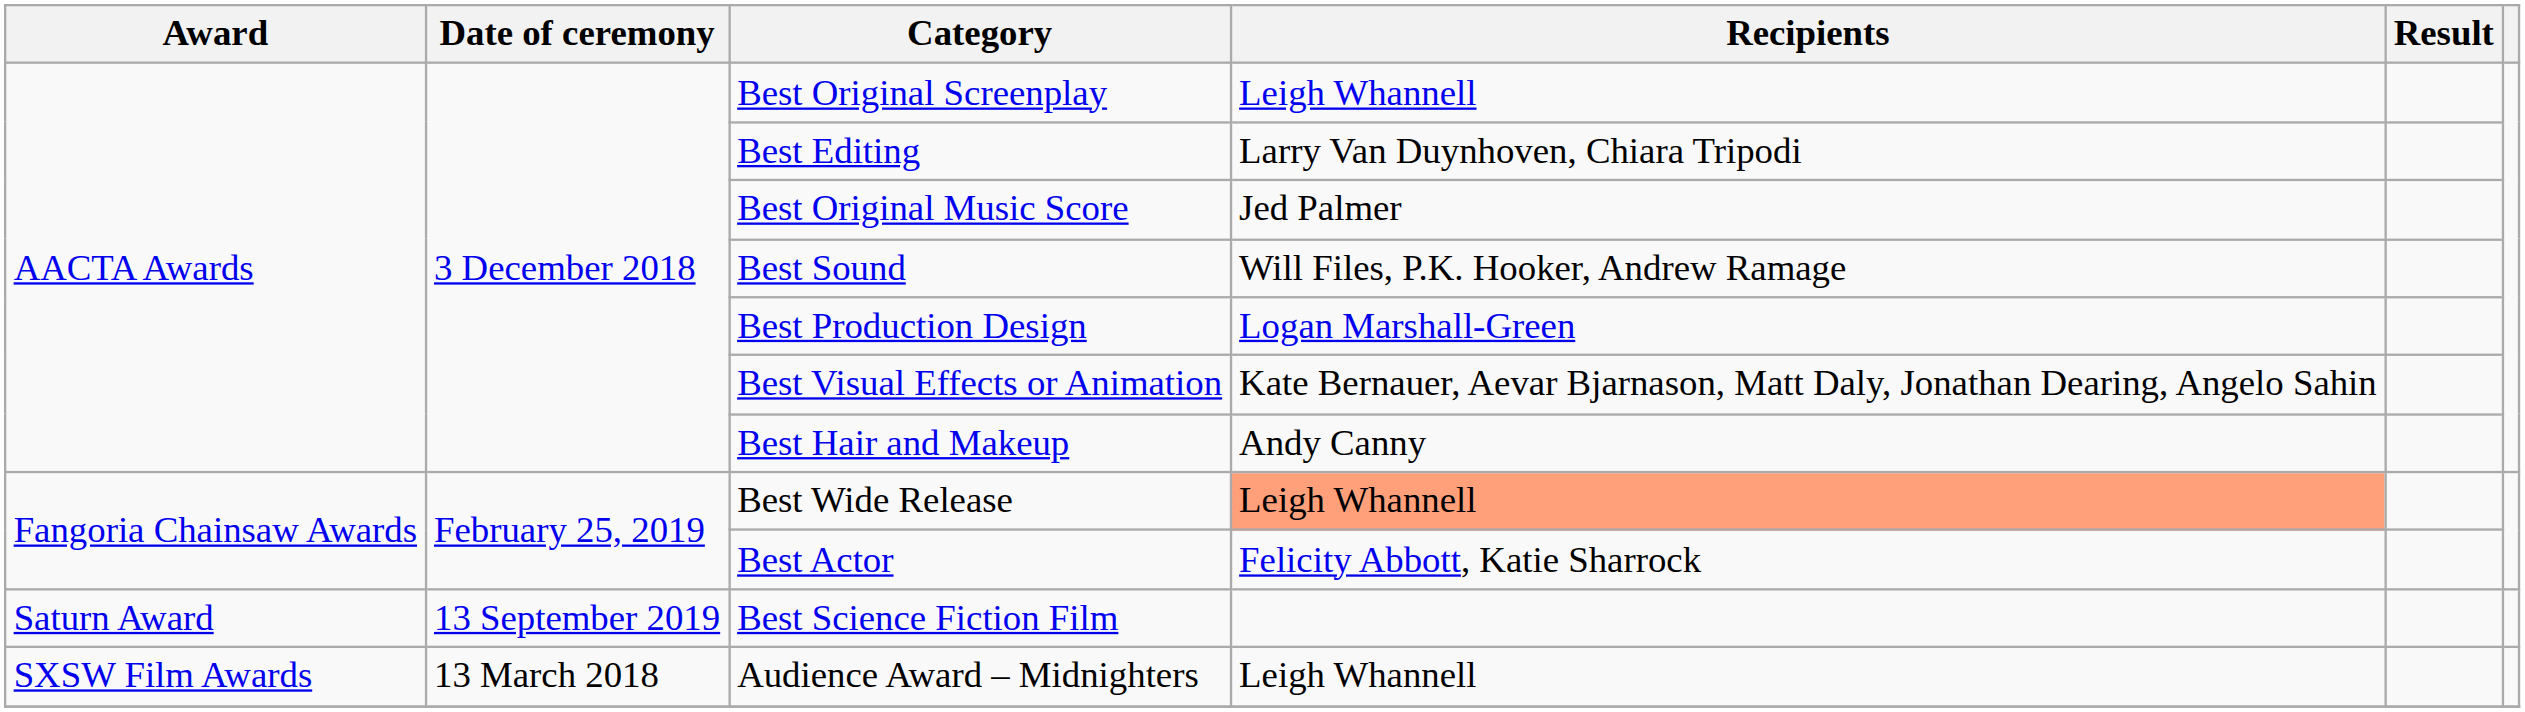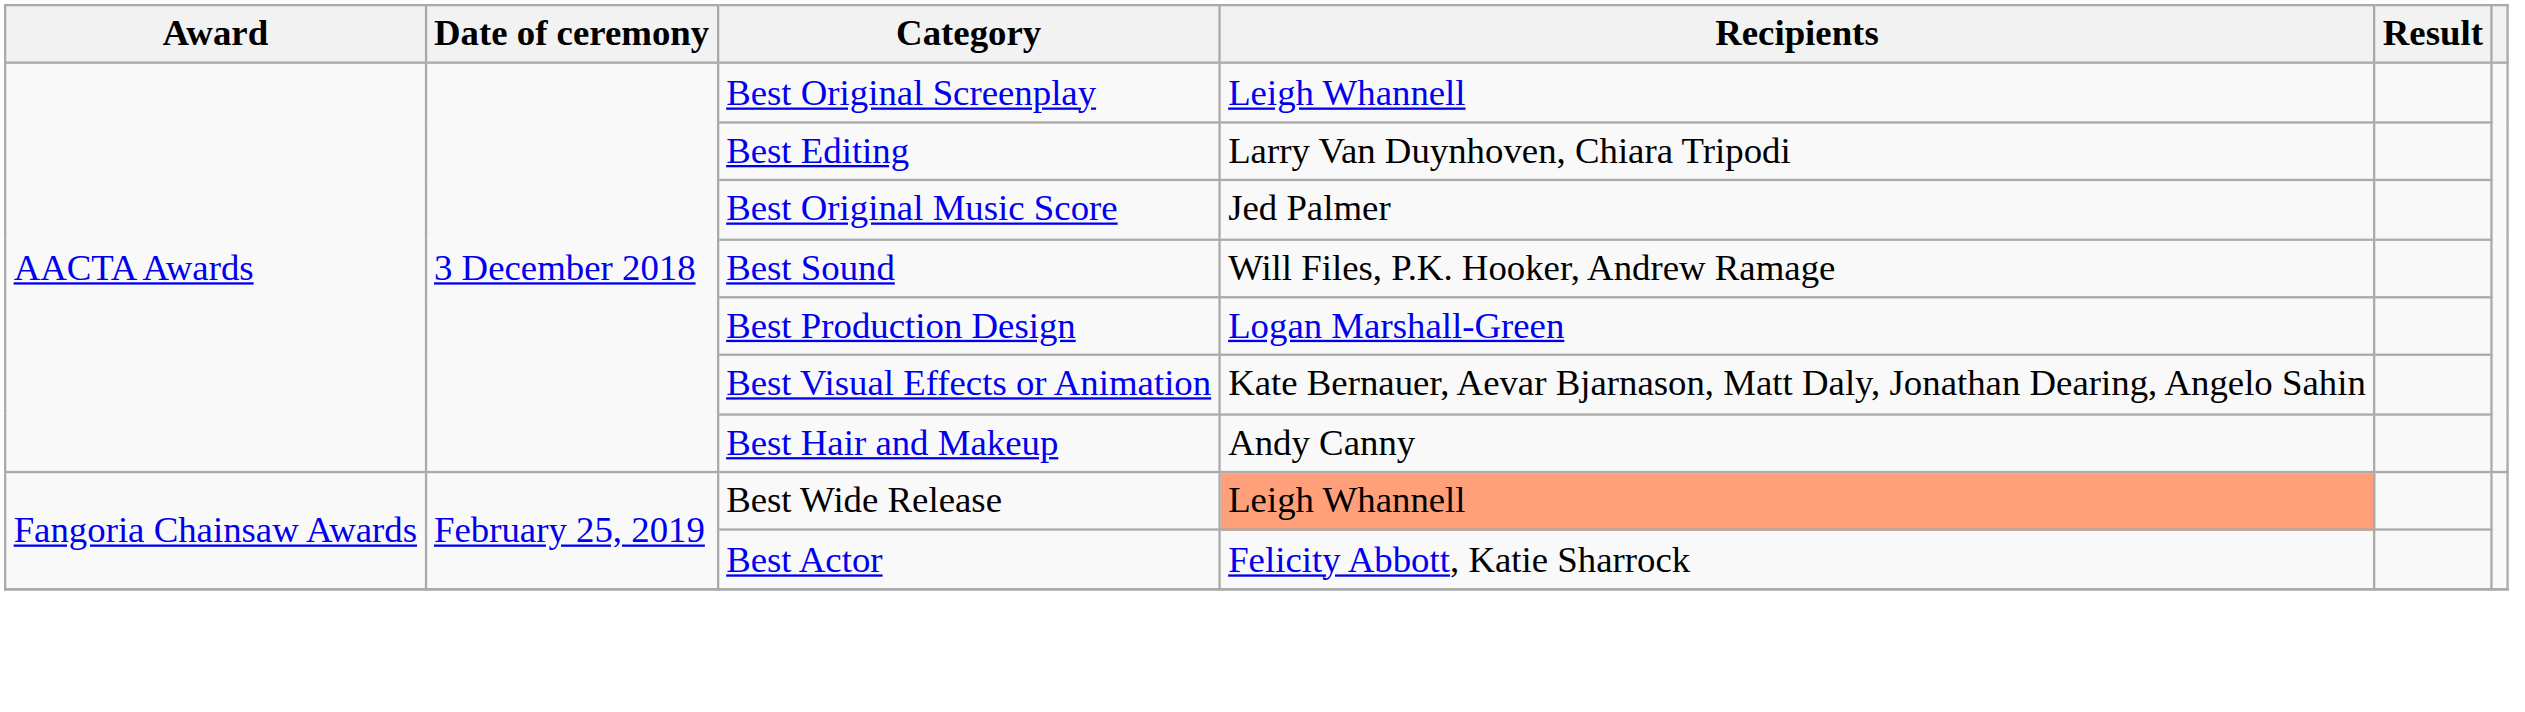- row: Saturn Award | 13 September 2019 | Best Science Fiction Film
- row: SXSW Film Awards | 13 March 2018 | Audience Award – Midnighters | Leigh Whannell
